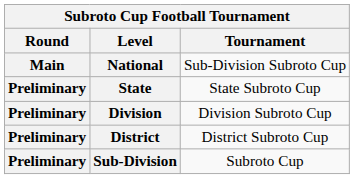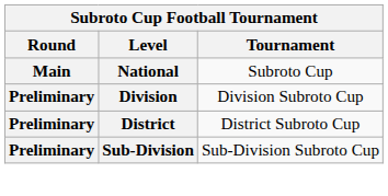National | Tournament: Sub-Division Subroto Cup -> Subroto Cup
- row: Preliminary | State | State Subroto Cup
Sub-Division | Tournament: Subroto Cup -> Sub-Division Subroto Cup
